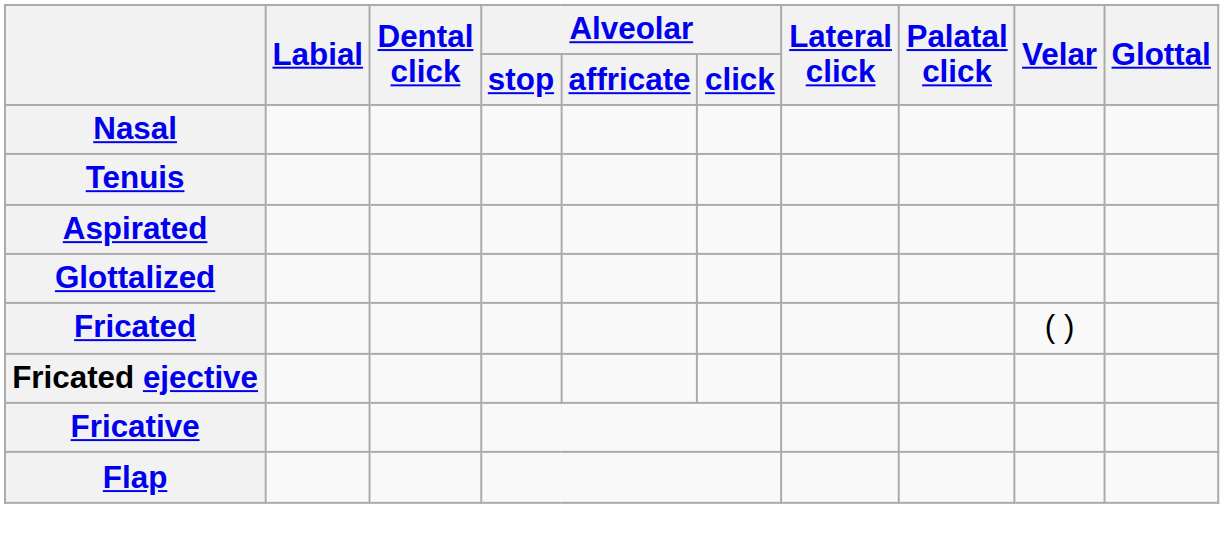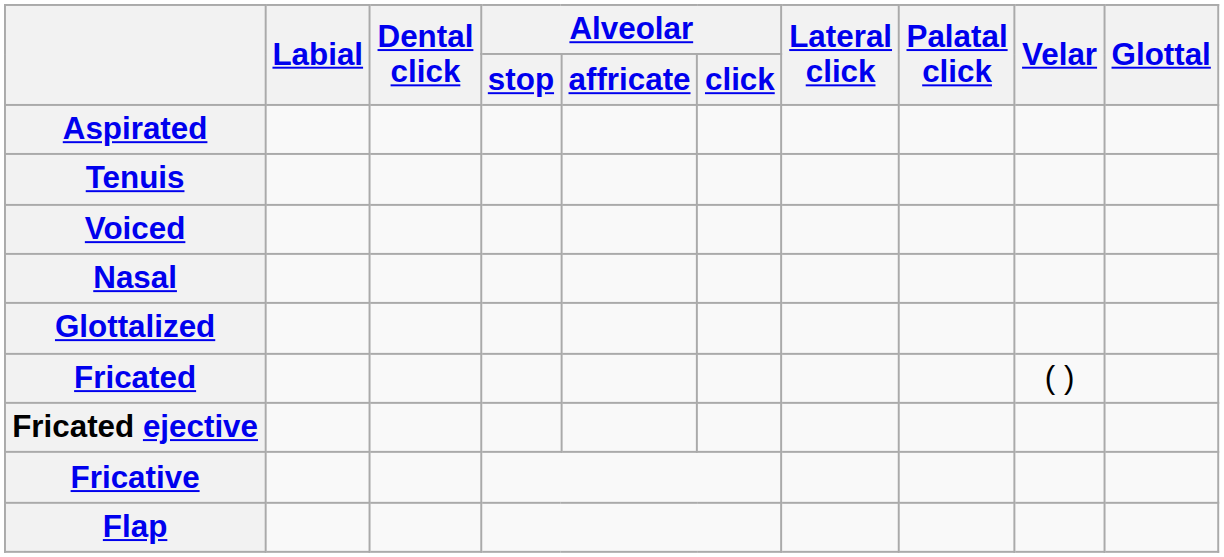rows swapped: Aspirated <-> Nasal
+ row: Voiced
